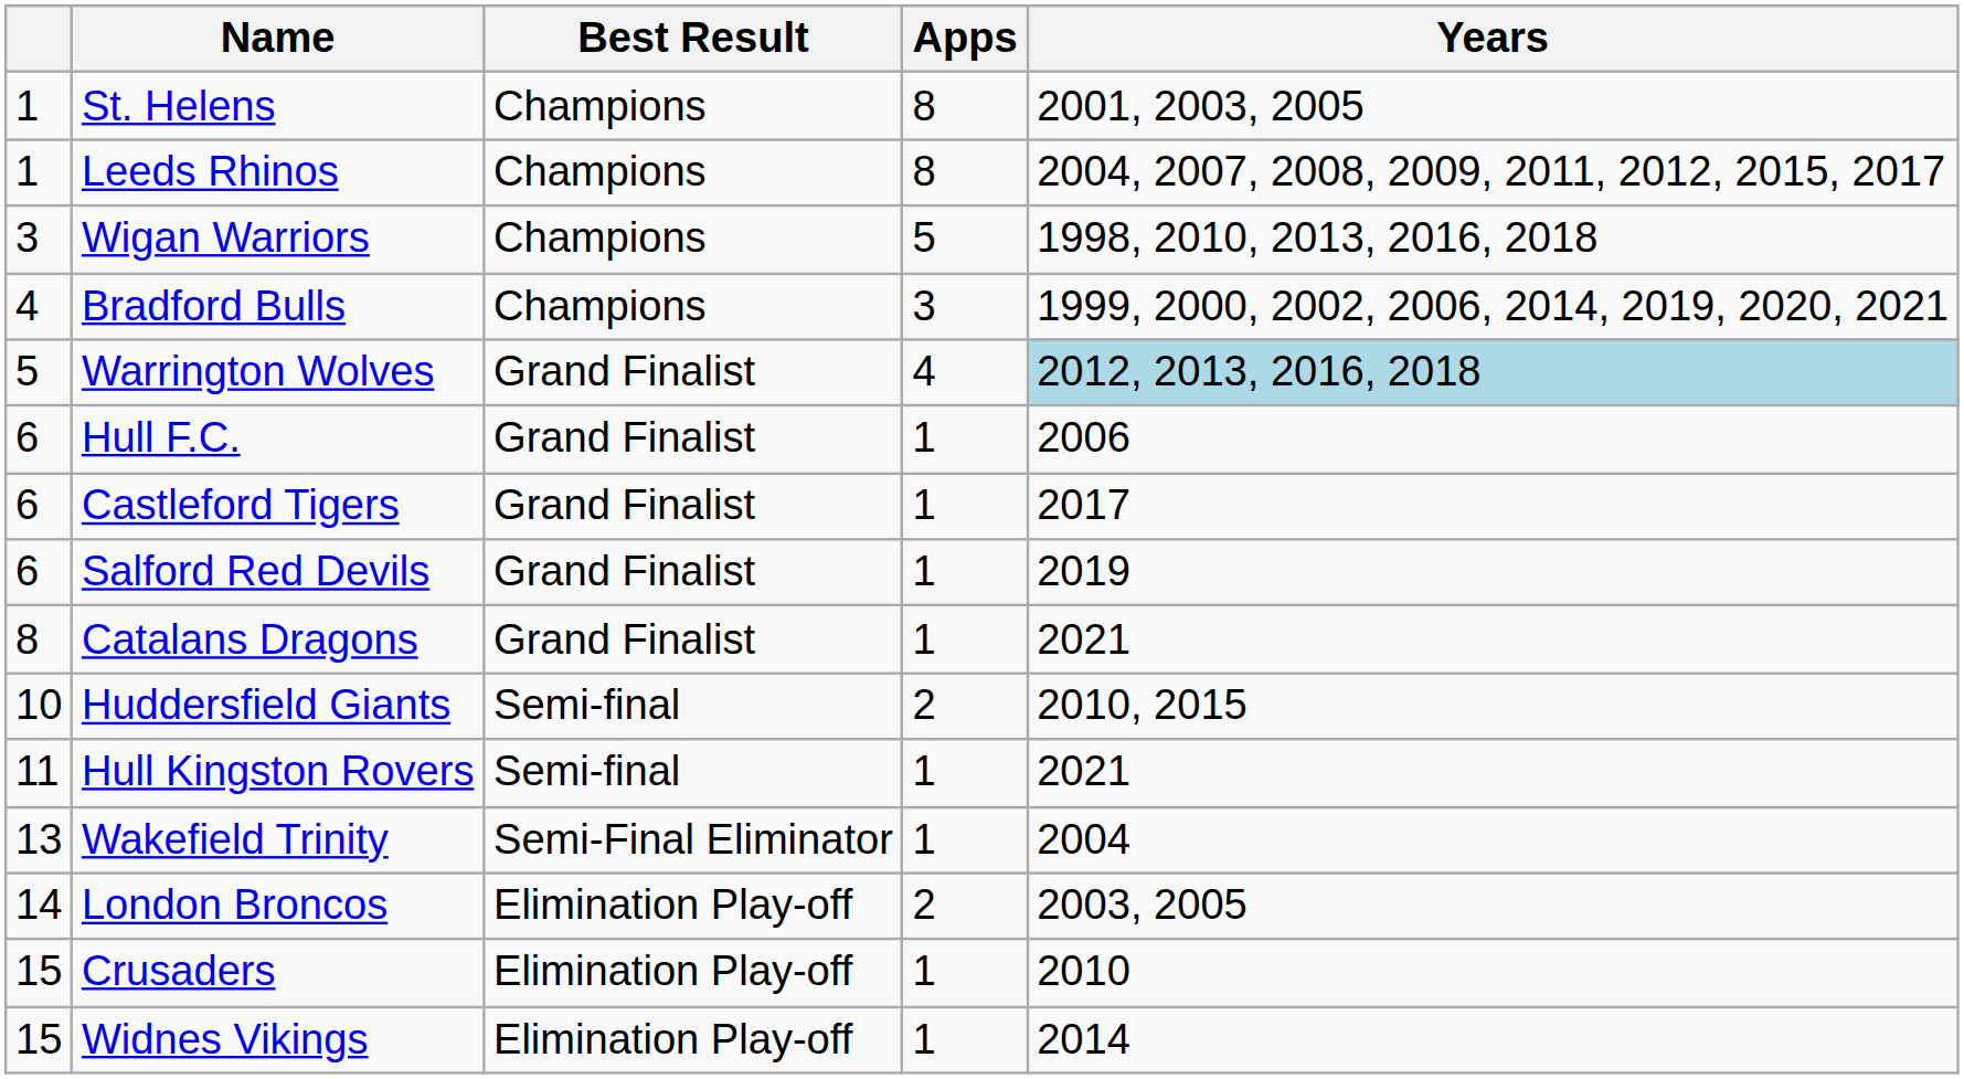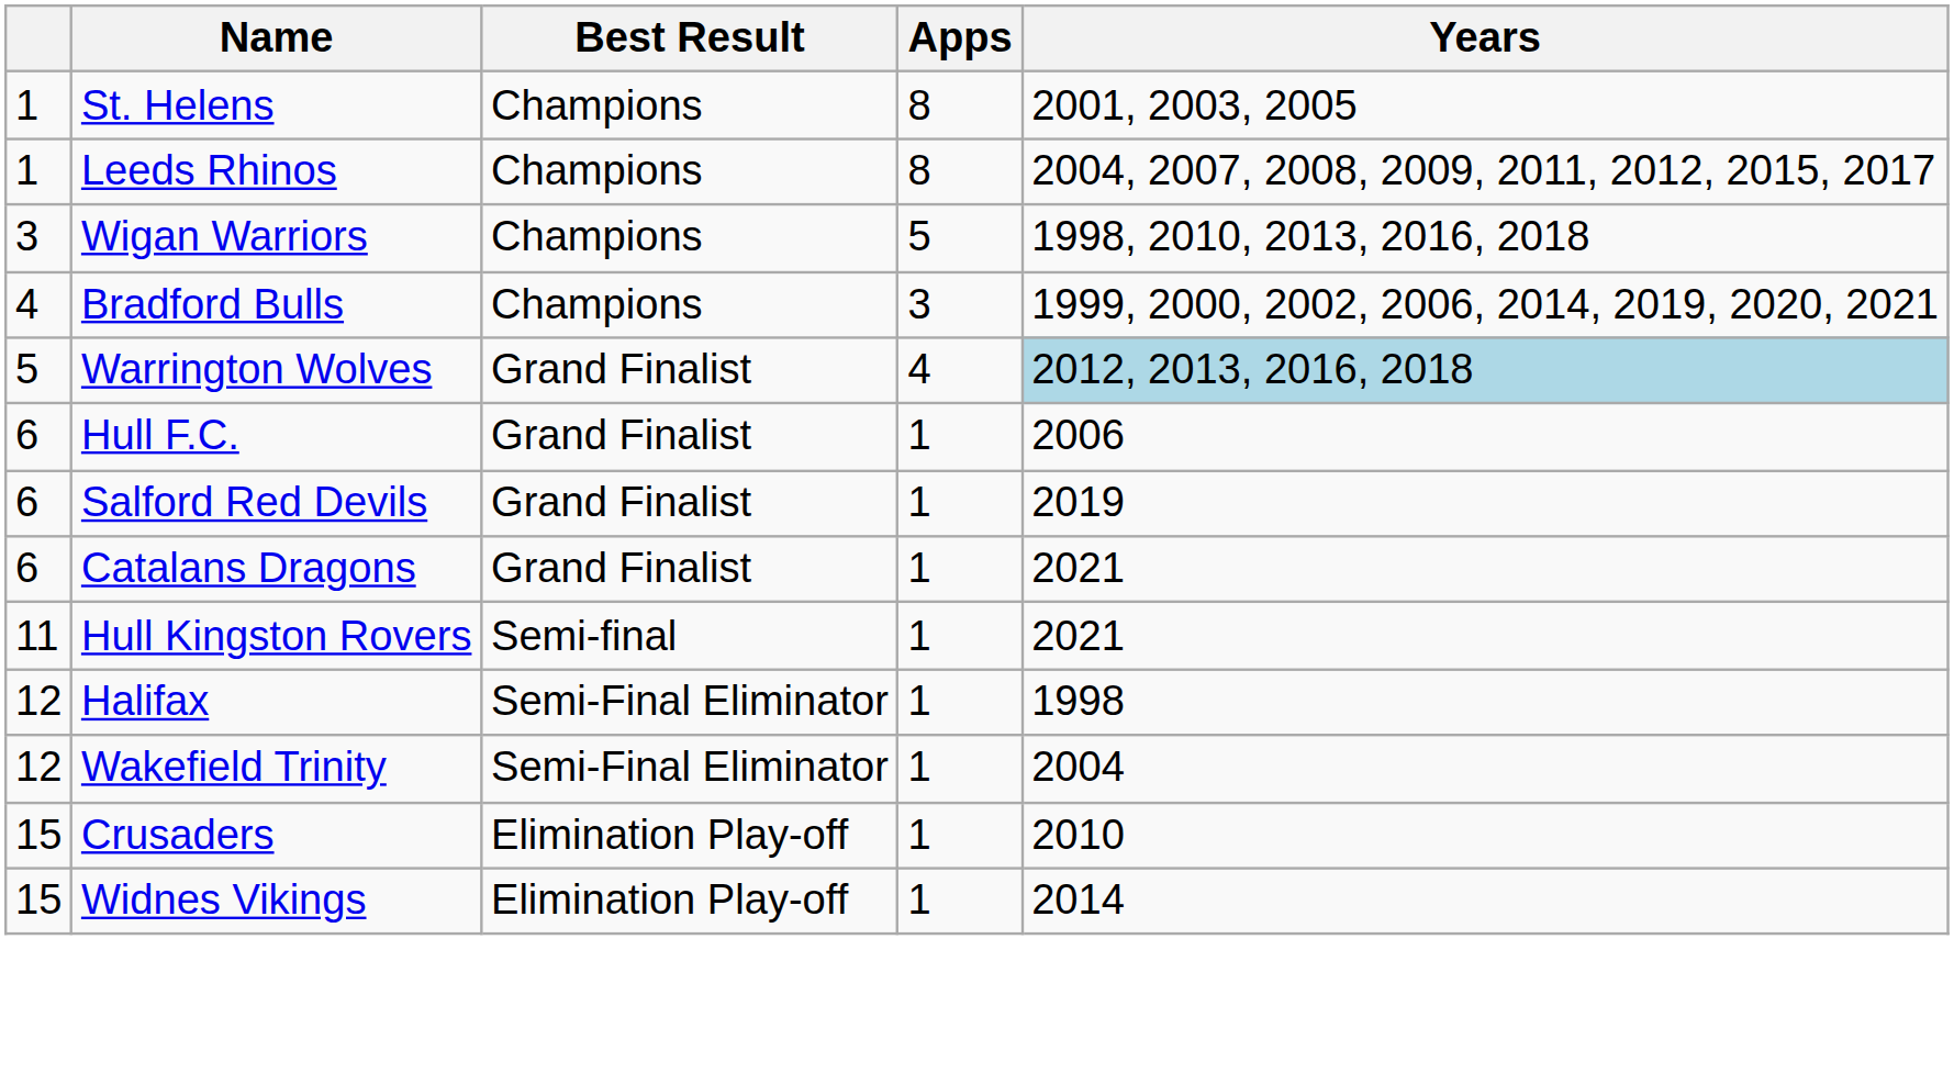- row: 6 | Castleford Tigers | Grand Finalist | 1 | 2017
Catalans Dragons | column 1: 8 -> 6
- row: 10 | Huddersfield Giants | Semi-final | 2 | 2010, 2015
+ row: 12 | Halifax | Semi-Final Eliminator | 1 | 1998
Wakefield Trinity | column 1: 13 -> 12
- row: 14 | London Broncos | Elimination Play-off | 2 | 2003, 2005
